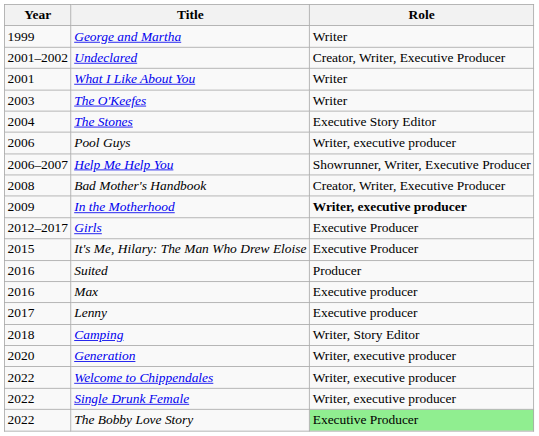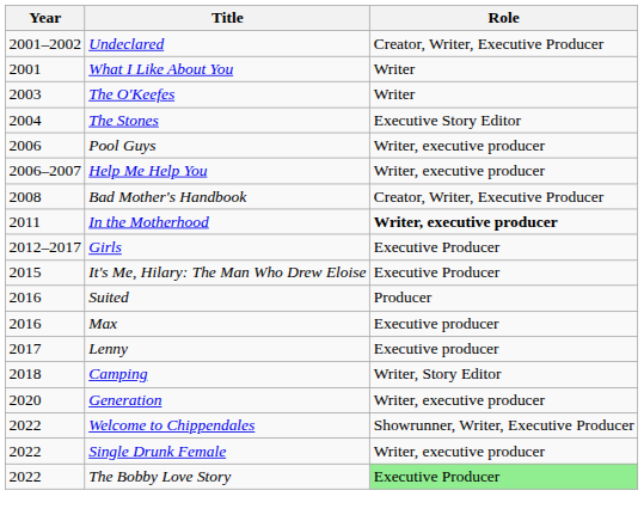- row: 1999 | George and Martha | Writer
Help Me Help You | Role: Showrunner, Writer, Executive Producer -> Writer, executive producer
In the Motherhood | Year: 2009 -> 2011
Welcome to Chippendales | Role: Writer, executive producer -> Showrunner, Writer, Executive Producer
